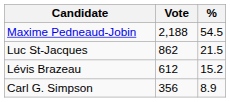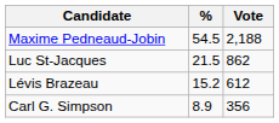columns swapped: Vote <-> %
